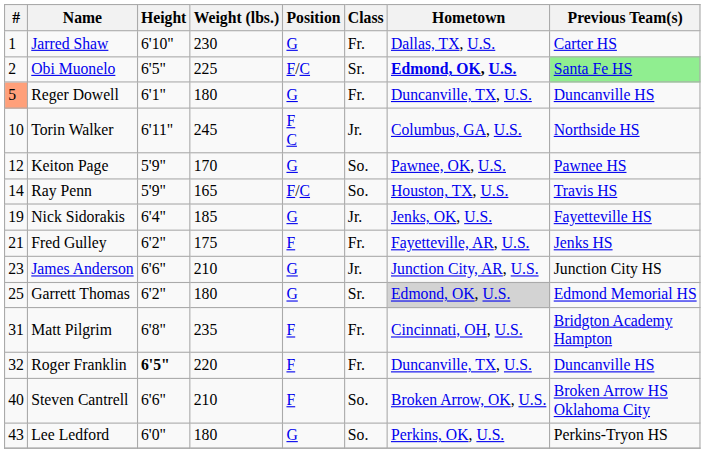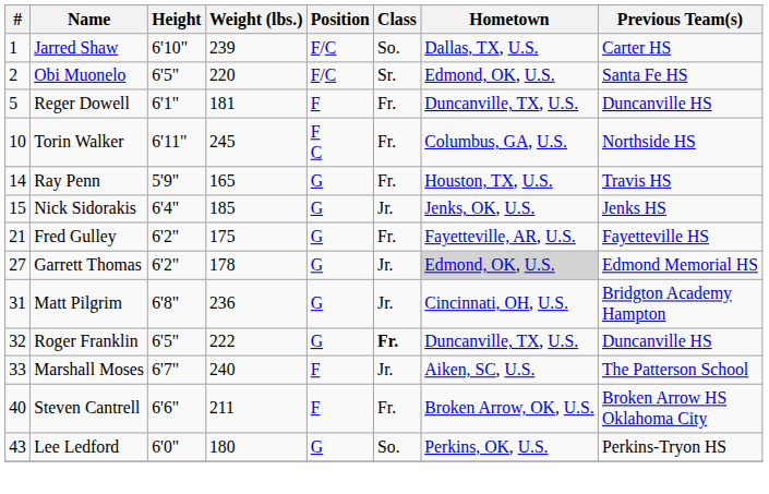Jarred Shaw | Weight (lbs.): 230 -> 239
Jarred Shaw | Position: G -> F/C
Jarred Shaw | Class: Fr. -> So.
Obi Muonelo | Weight (lbs.): 225 -> 220
Obi Muonelo | Hometown: bold -> normal
Obi Muonelo | Previous Team(s): lightgreen background -> no background
Reger Dowell | #: lightsalmon background -> no background
Reger Dowell | Weight (lbs.): 180 -> 181
Reger Dowell | Position: G -> F
Torin Walker | Class: Jr. -> Fr.
- row: 12 | Keiton Page | 5'9" | 170 | G | So. | Pawnee, OK, U.S. | Pawnee HS
Ray Penn | Position: F/C -> G
Ray Penn | Class: So. -> Fr.
Nick Sidorakis | #: 19 -> 15
Nick Sidorakis | Previous Team(s): Fayetteville HS -> Jenks HS
Fred Gulley | Position: F -> G
Fred Gulley | Previous Team(s): Jenks HS -> Fayetteville HS
- row: 23 | James Anderson | 6'6" | 210 | G | Jr. | Junction City, AR, U.S. | Junction City HS
Garrett Thomas | #: 25 -> 27
Garrett Thomas | Weight (lbs.): 180 -> 178
Garrett Thomas | Class: Sr. -> Jr.
Matt Pilgrim | Weight (lbs.): 235 -> 236
Matt Pilgrim | Position: F -> G
Matt Pilgrim | Class: Fr. -> Jr.
Roger Franklin | Height: bold -> normal
Roger Franklin | Weight (lbs.): 220 -> 222
Roger Franklin | Position: F -> G
Roger Franklin | Class: normal -> bold
+ row: 33 | Marshall Moses | 6'7" | 240 | F | Jr. | Aiken, SC, U.S. | The Patterson School
Steven Cantrell | Weight (lbs.): 210 -> 211
Steven Cantrell | Class: So. -> Fr.
